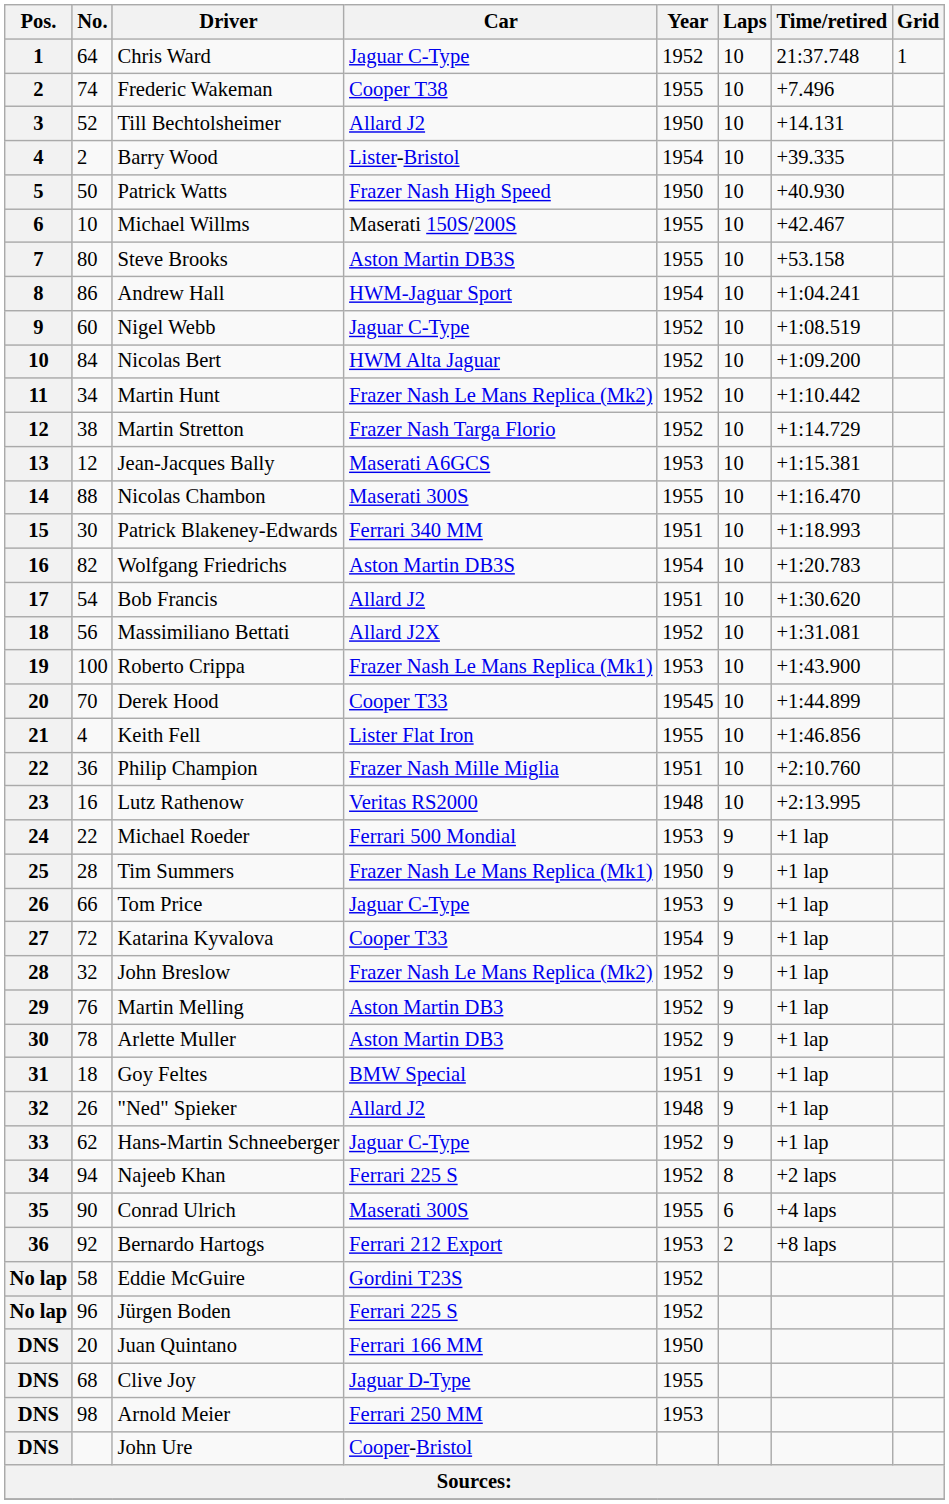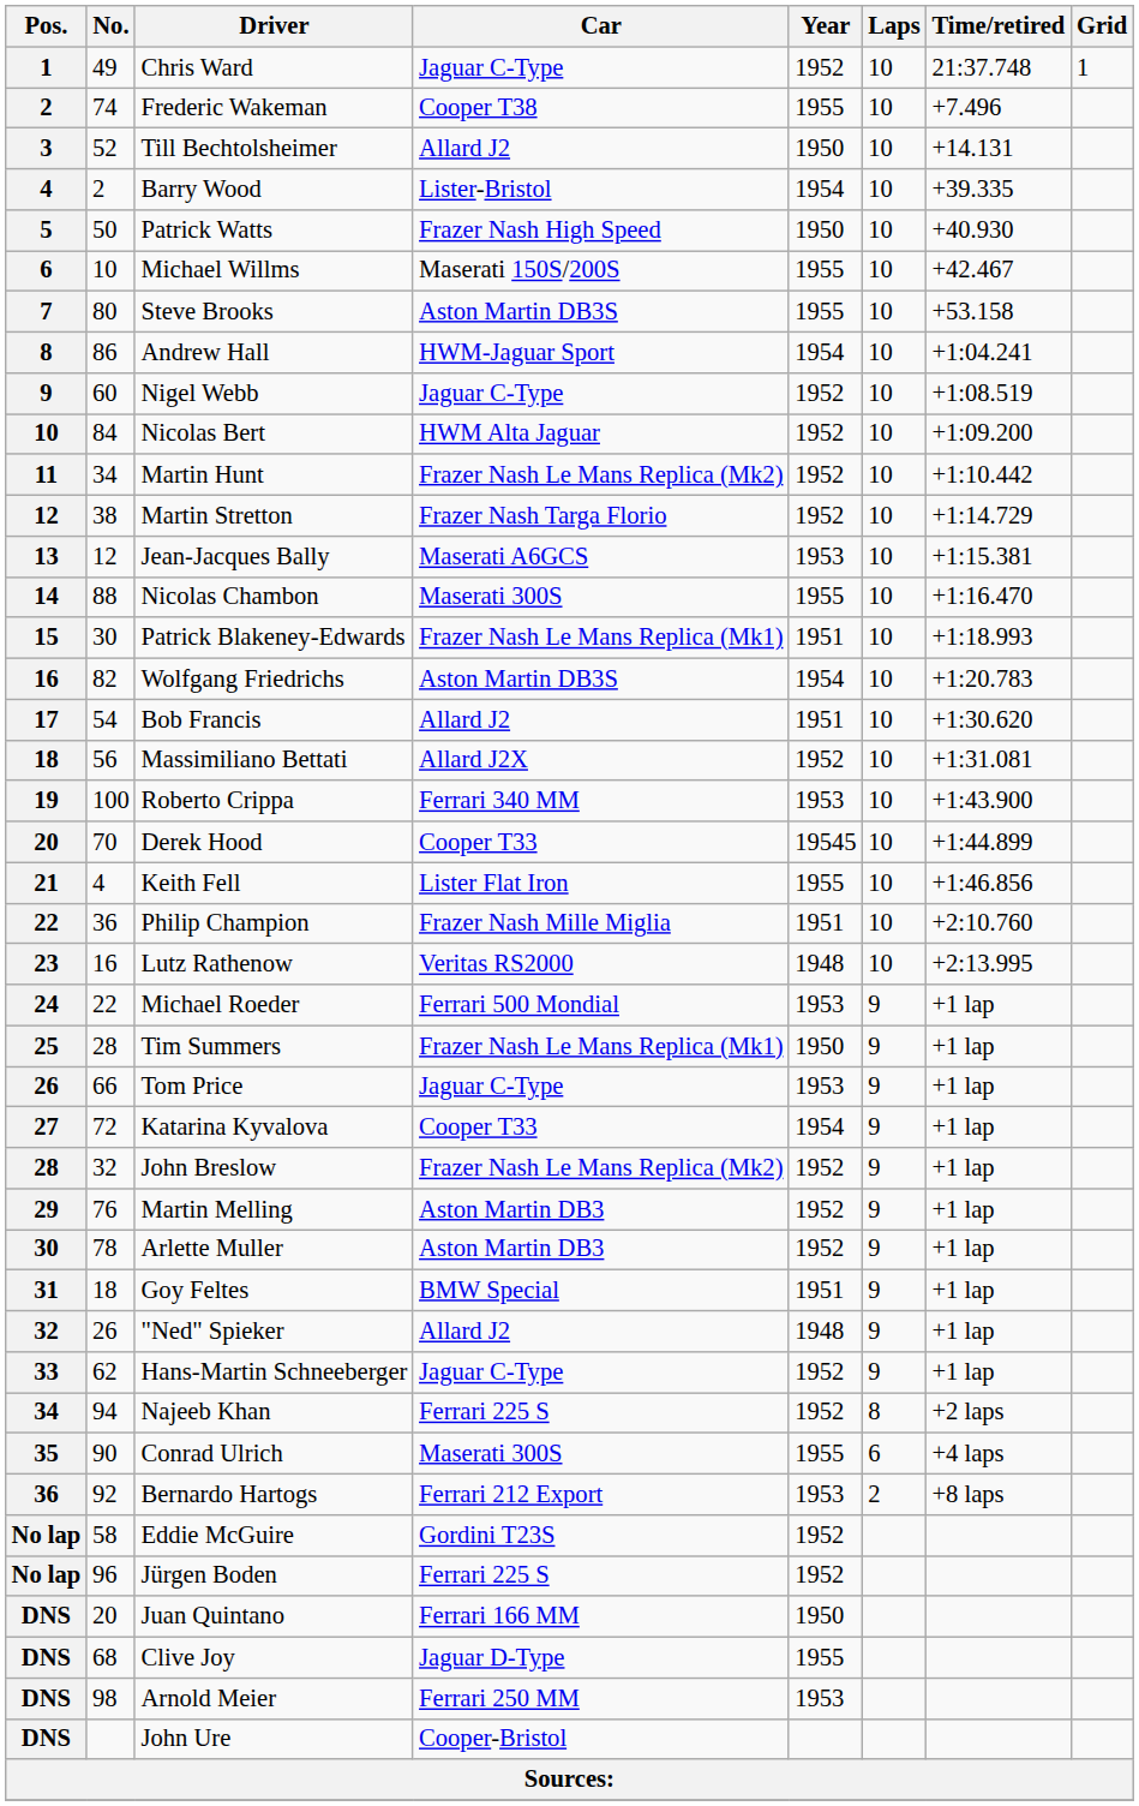Chris Ward | No.: 64 -> 49
Patrick Blakeney-Edwards | Car: Ferrari 340 MM -> Frazer Nash Le Mans Replica (Mk1)
Roberto Crippa | Car: Frazer Nash Le Mans Replica (Mk1) -> Ferrari 340 MM
